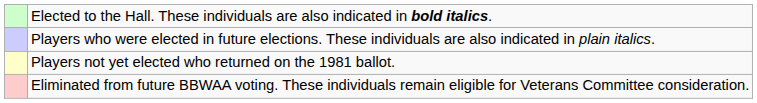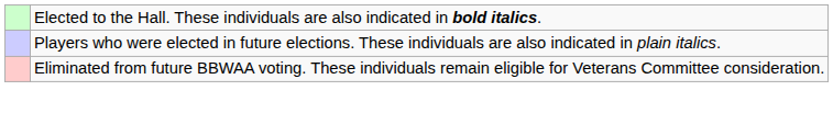- row: Players not yet elected who returned on the 1981 ballot.
